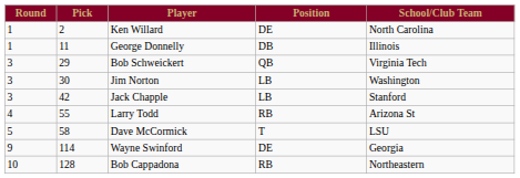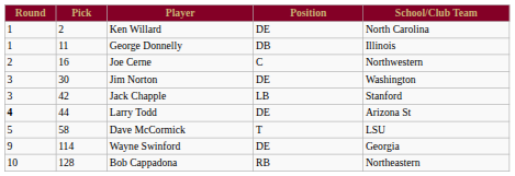+ row: 2 | 16 | Joe Cerne | C | Northwestern
- row: 3 | 29 | Bob Schweickert | QB | Virginia Tech
Jim Norton | Position: LB -> DE
Larry Todd | Round: normal -> bold
Larry Todd | Pick: 55 -> 44
Larry Todd | Position: RB -> DE
